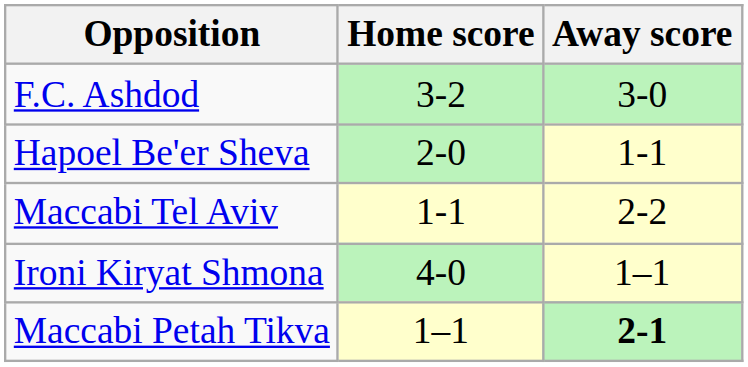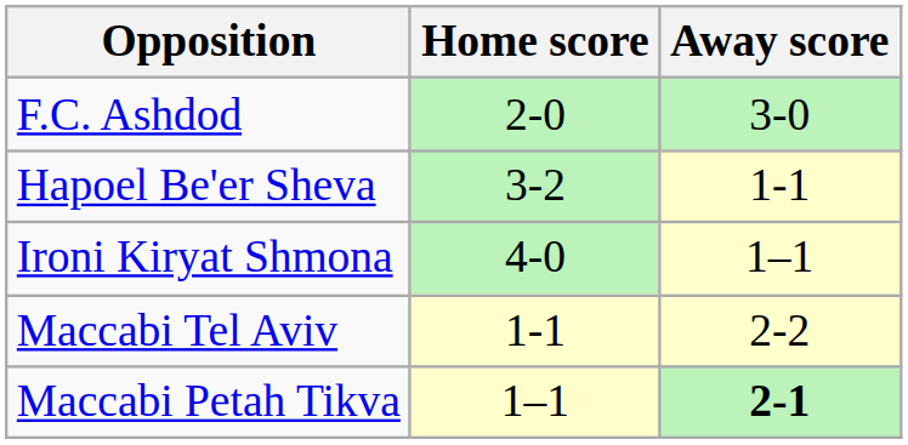F.C. Ashdod | Home score: 3-2 -> 2-0
Hapoel Be'er Sheva | Home score: 2-0 -> 3-2
rows swapped: Ironi Kiryat Shmona <-> Maccabi Tel Aviv
